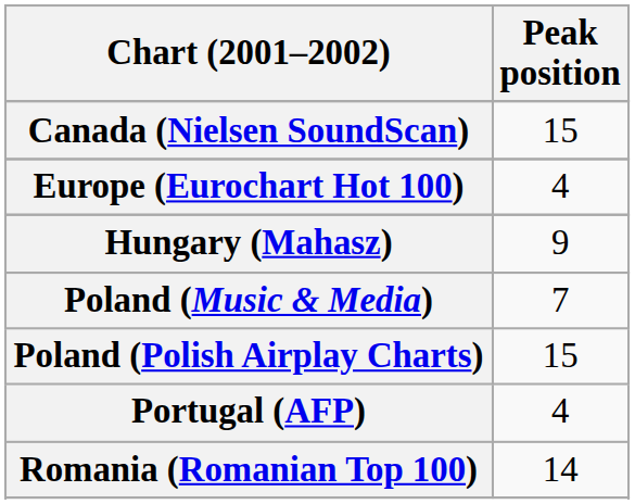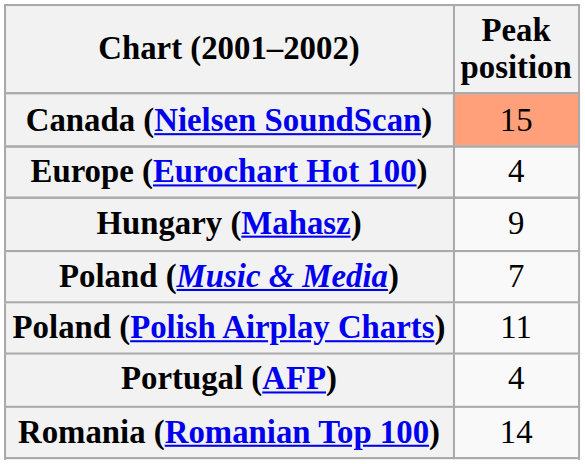Canada (Nielsen SoundScan) | Peak position: no background -> lightsalmon background
Poland (Polish Airplay Charts) | Peak position: 15 -> 11
